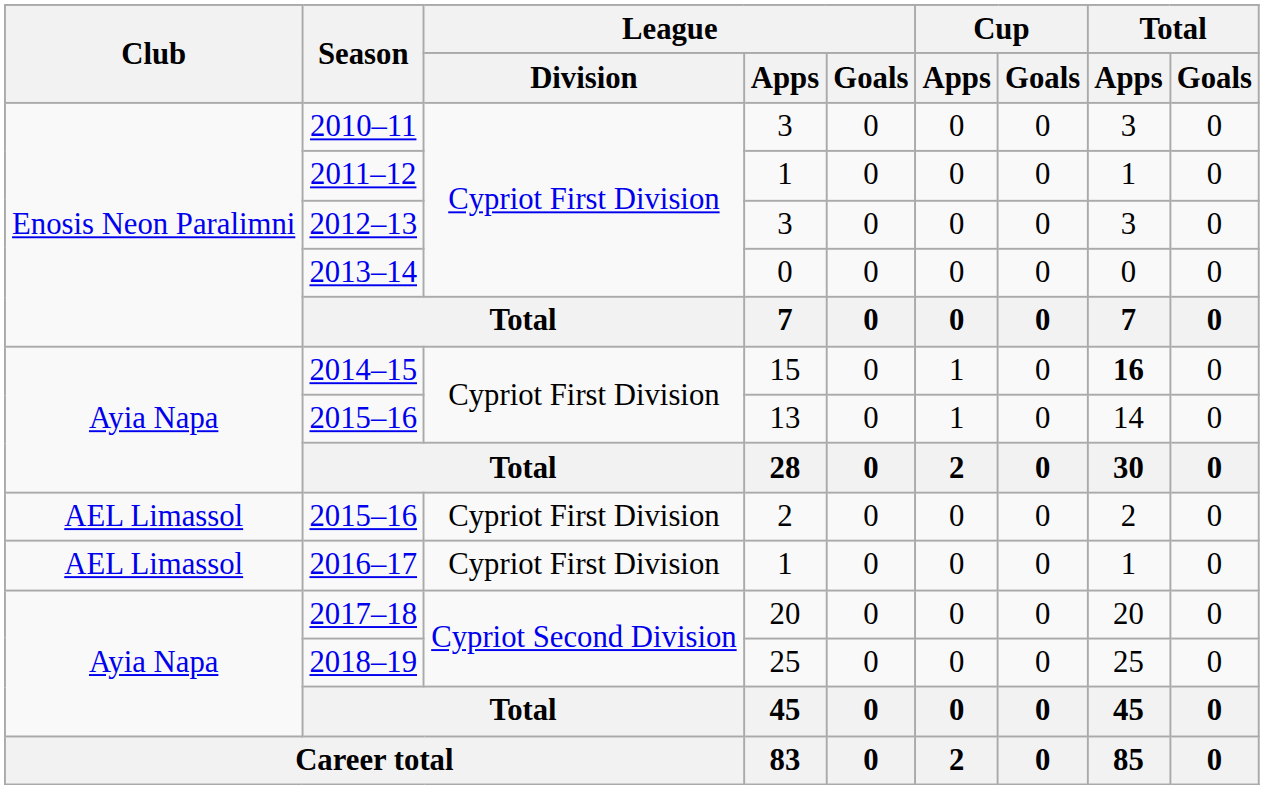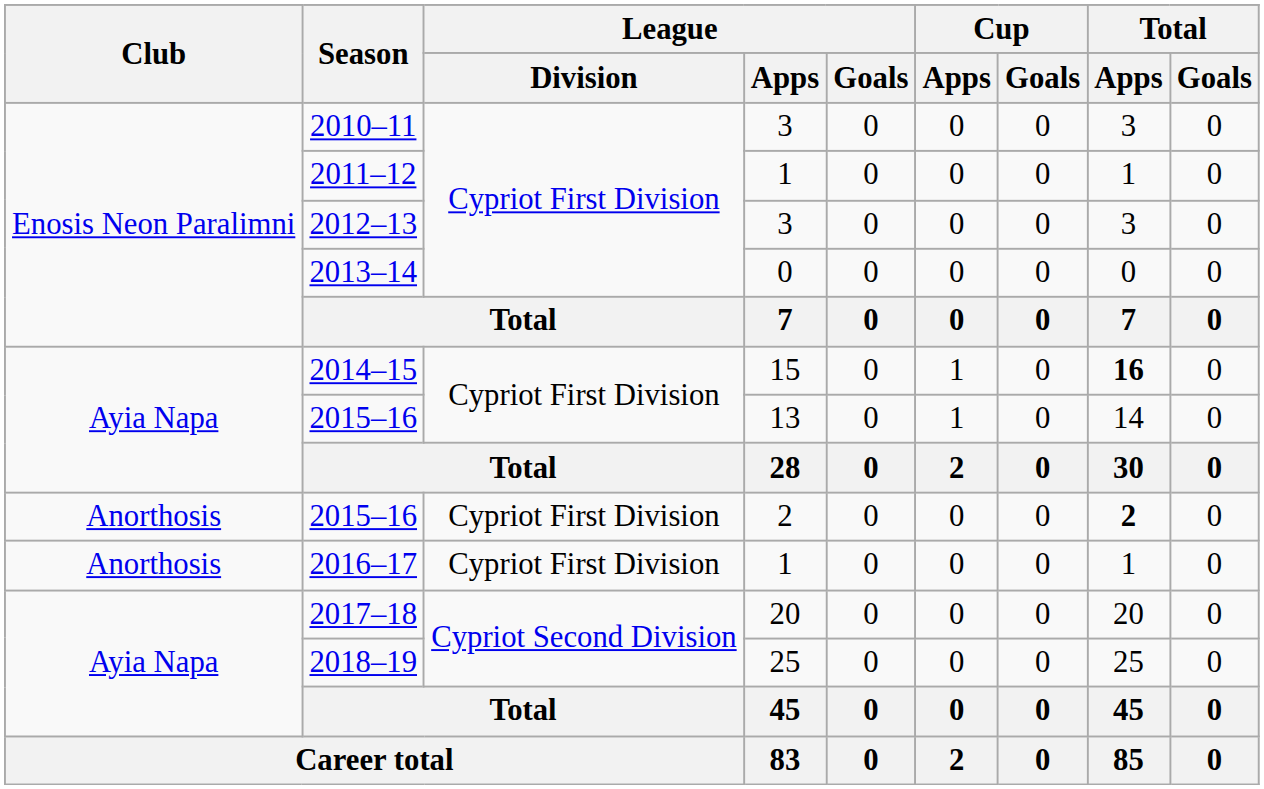2015–16 / 2 | Club: AEL Limassol -> Anorthosis
2015–16 / 2 | Total / Apps: normal -> bold
2016–17 | Club: AEL Limassol -> Anorthosis
